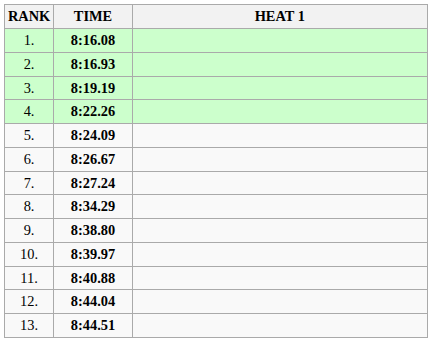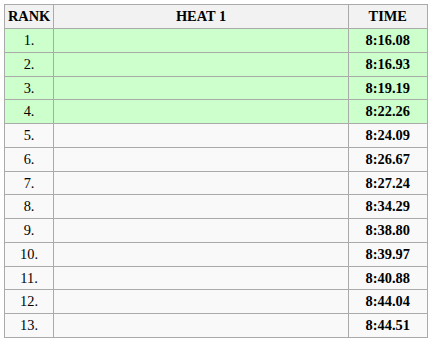columns swapped: HEAT 1 <-> TIME
